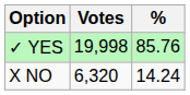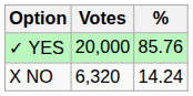✓ YES | Votes: 19,998 -> 20,000
